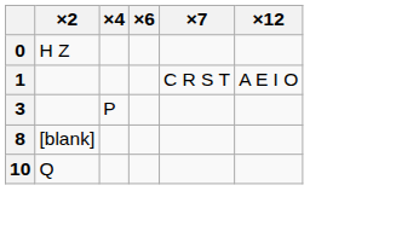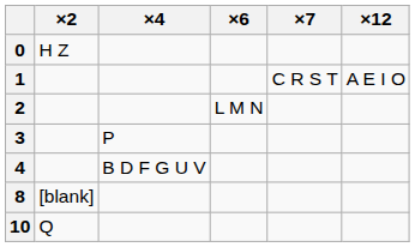+ row: 2 | L M N
+ row: 4 | B D F G U V
